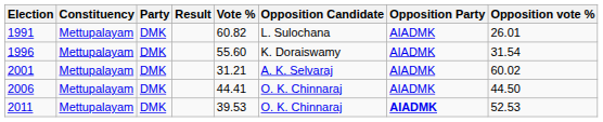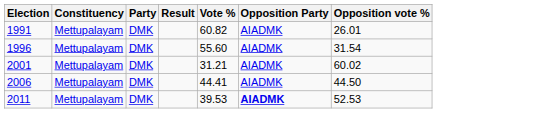- column: Opposition Candidate | L. Sulochana | K. Doraiswamy | A. K. Selvaraj | O. K. Chinnaraj | O. K. Chinnaraj
